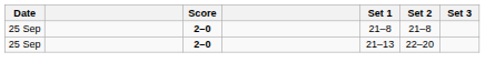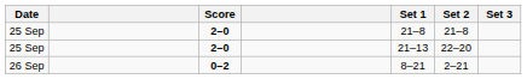+ row: 26 Sep | 0–2 | 8–21 | 2–21
